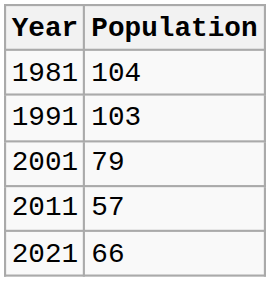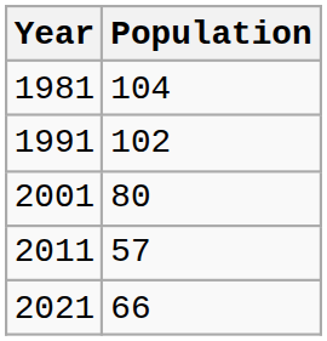1991 | Population: 103 -> 102
2001 | Population: 79 -> 80
